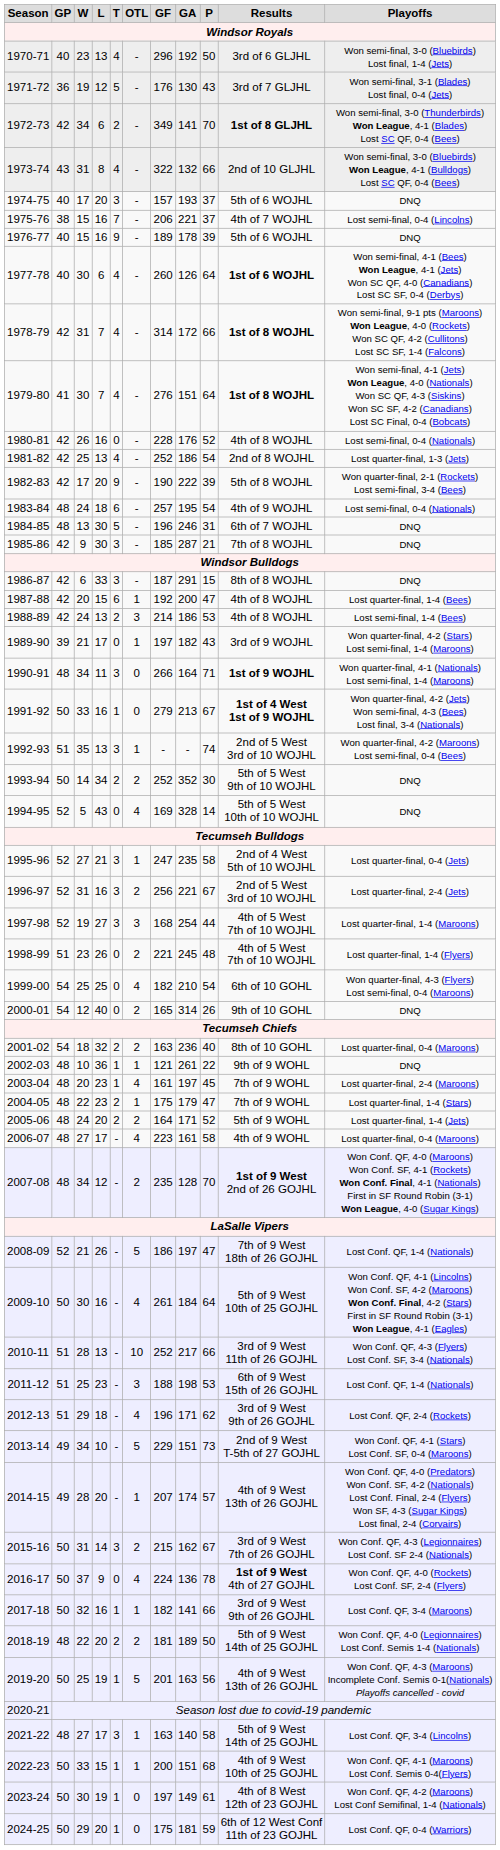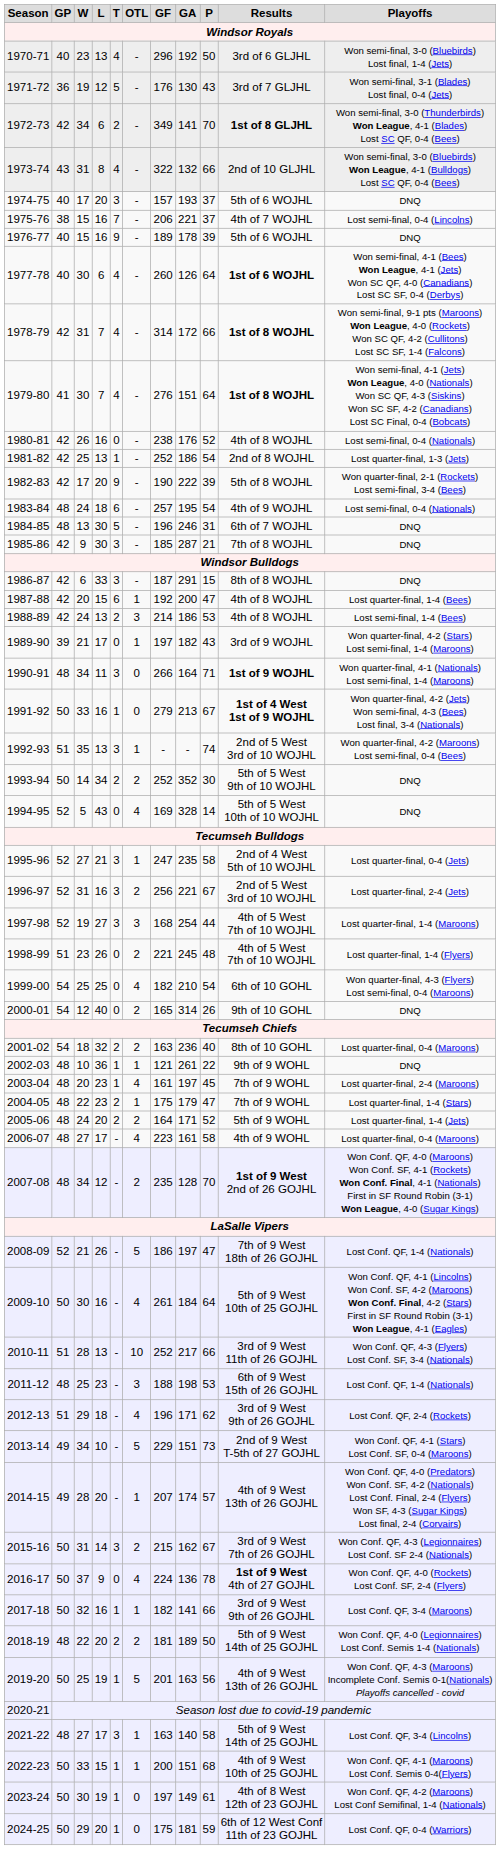1980-81 | GF: 228 -> 238
1981-82 | T: 4 -> 1
2011-12 | GP: 51 -> 48
